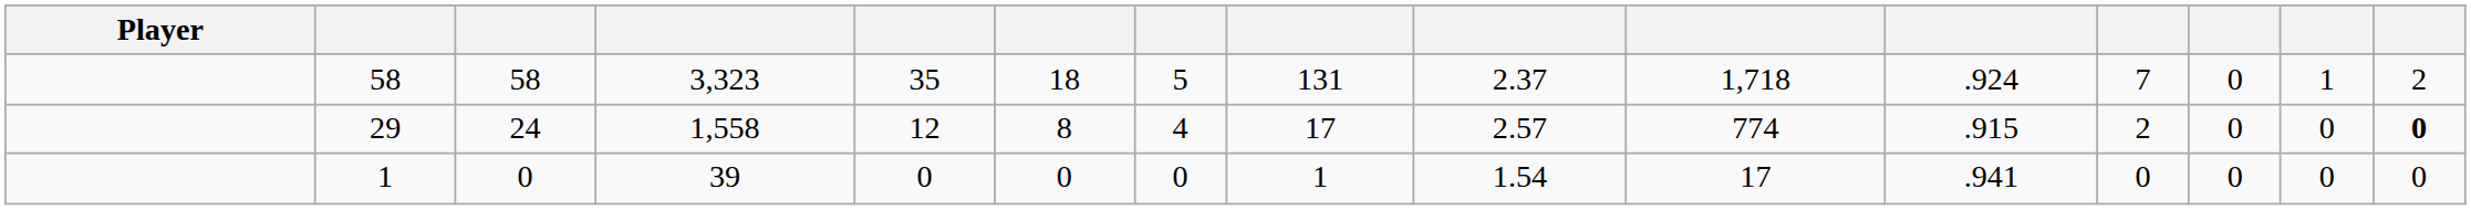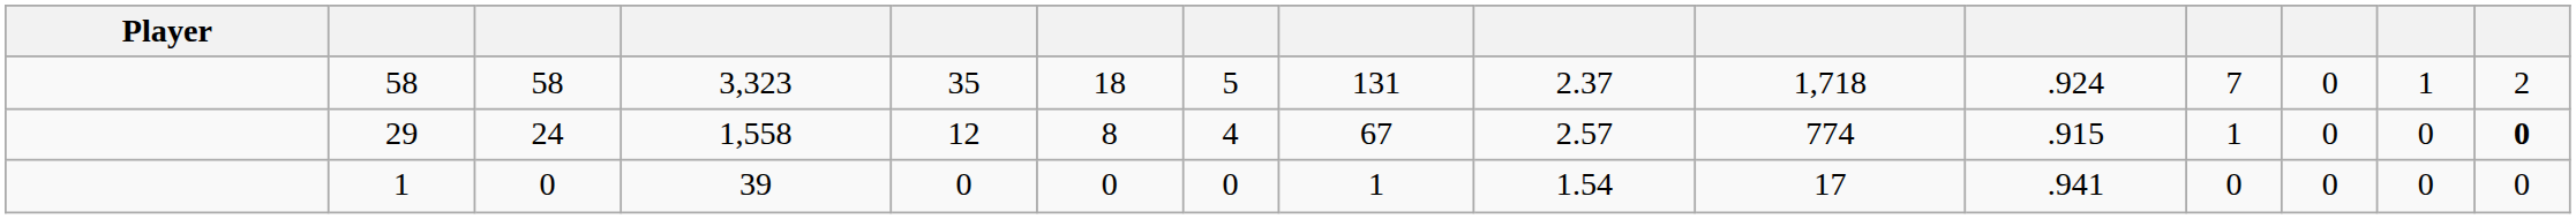29 | column 8: 17 -> 67
29 | column 12: 2 -> 1
